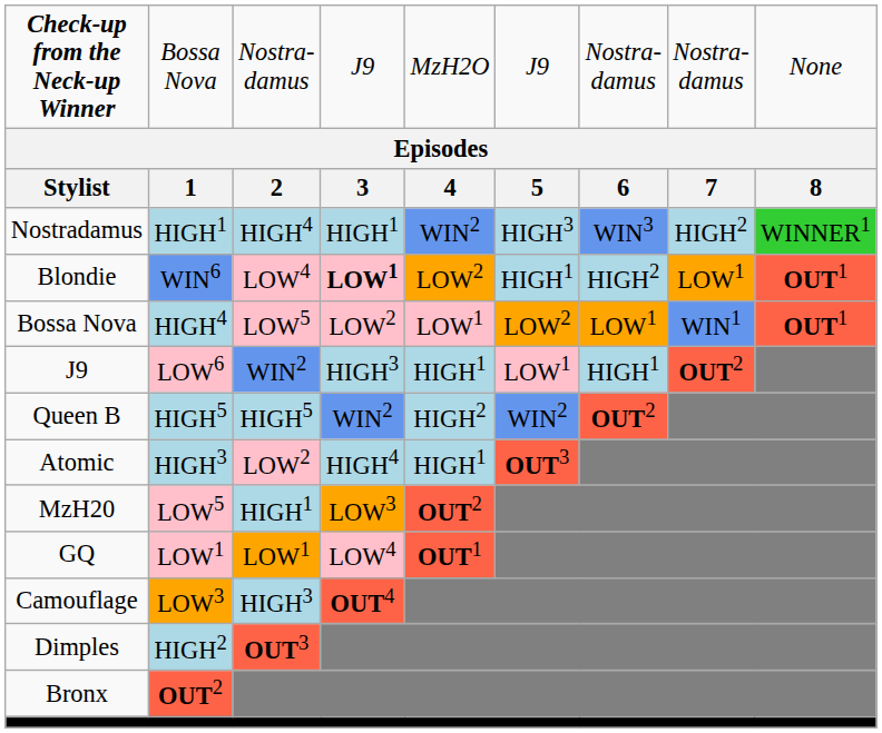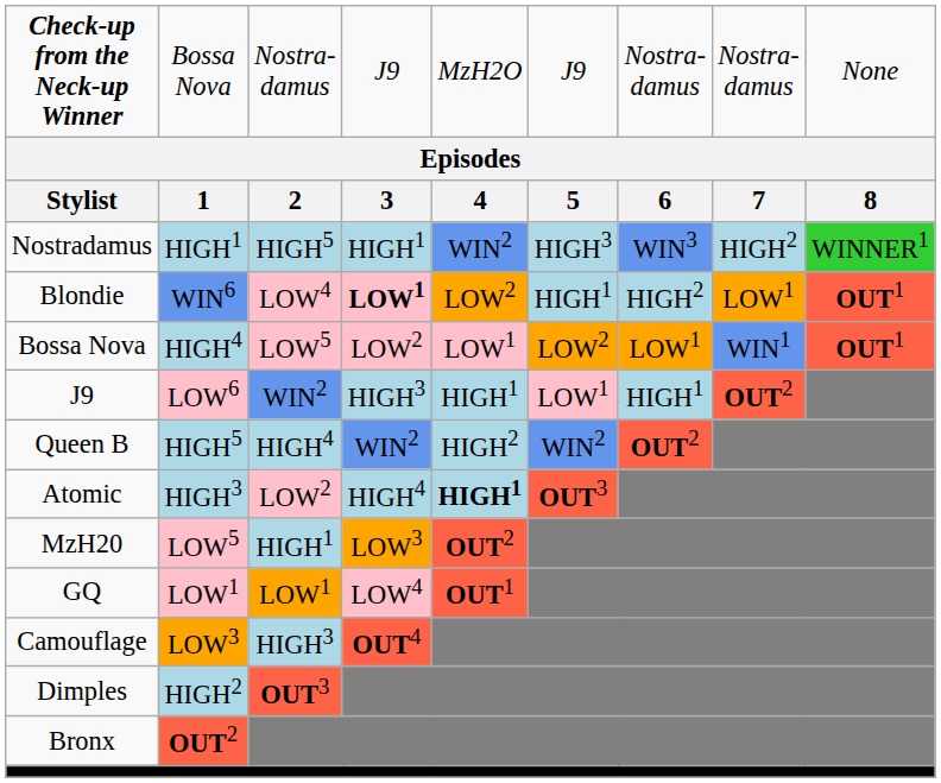Nostradamus | column 3: HIGH4 -> HIGH5
Queen B | column 3: HIGH5 -> HIGH4
Atomic | column 5: normal -> bold
